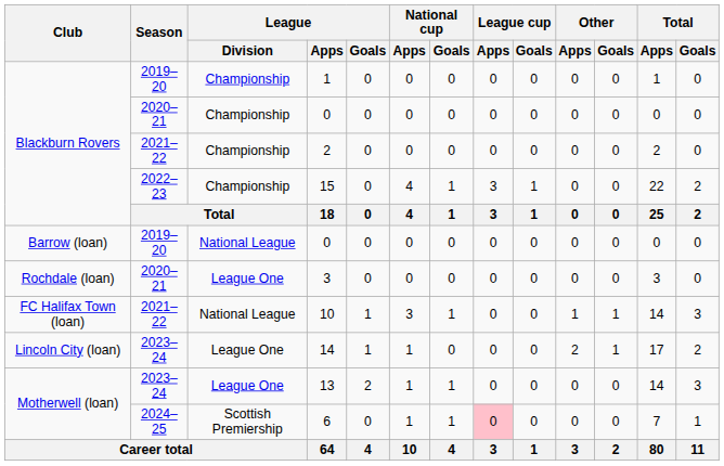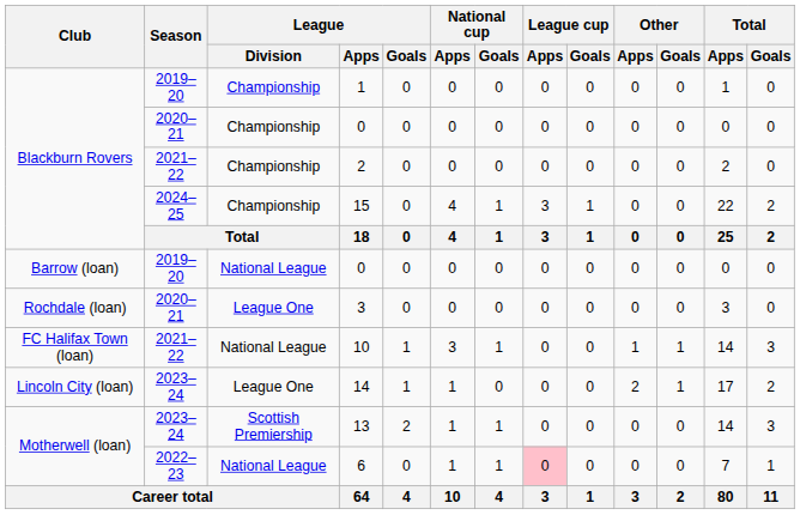15 | Season: 2022–23 -> 2024–25
13 | League / Division: League One -> Scottish Premiership
6 | Season: 2024–25 -> 2022–23
6 | League / Division: Scottish Premiership -> National League
